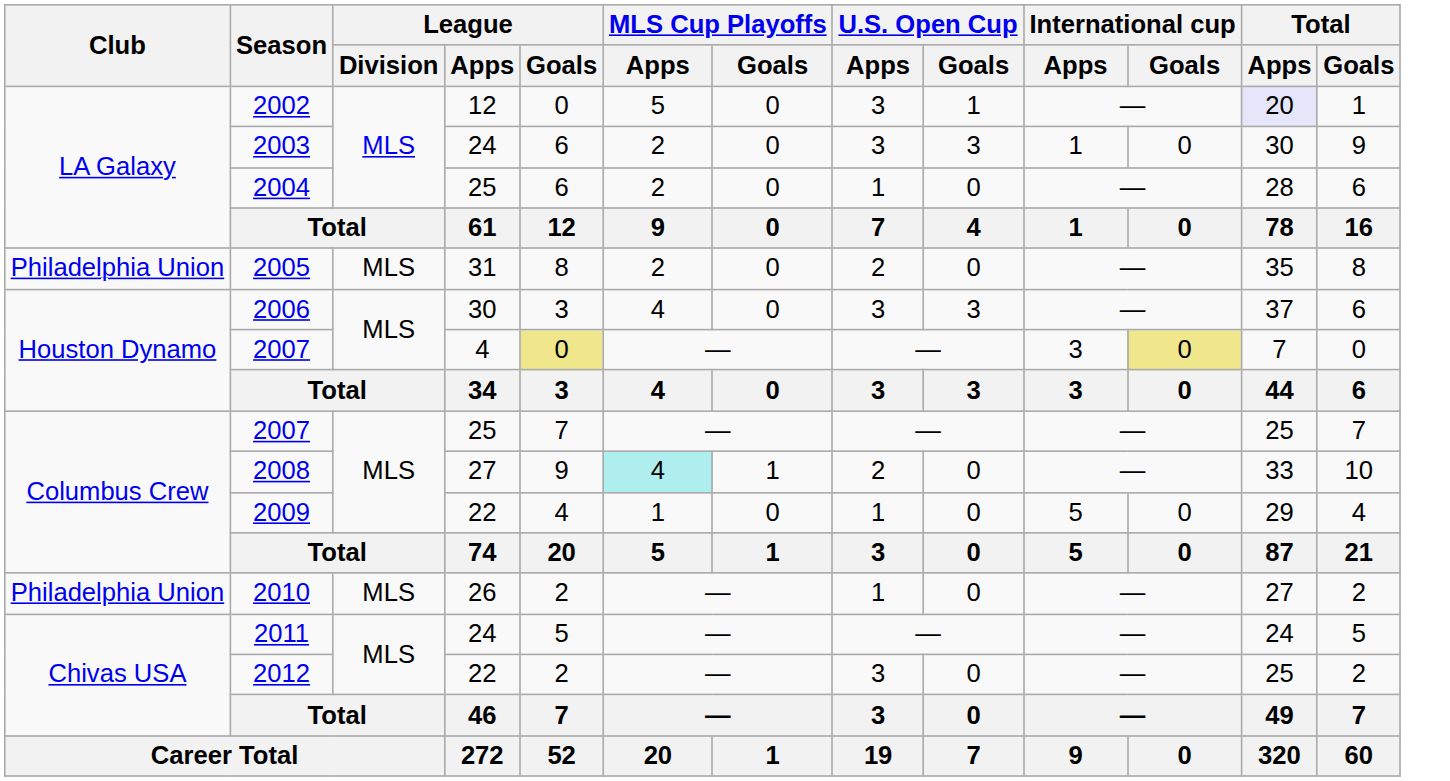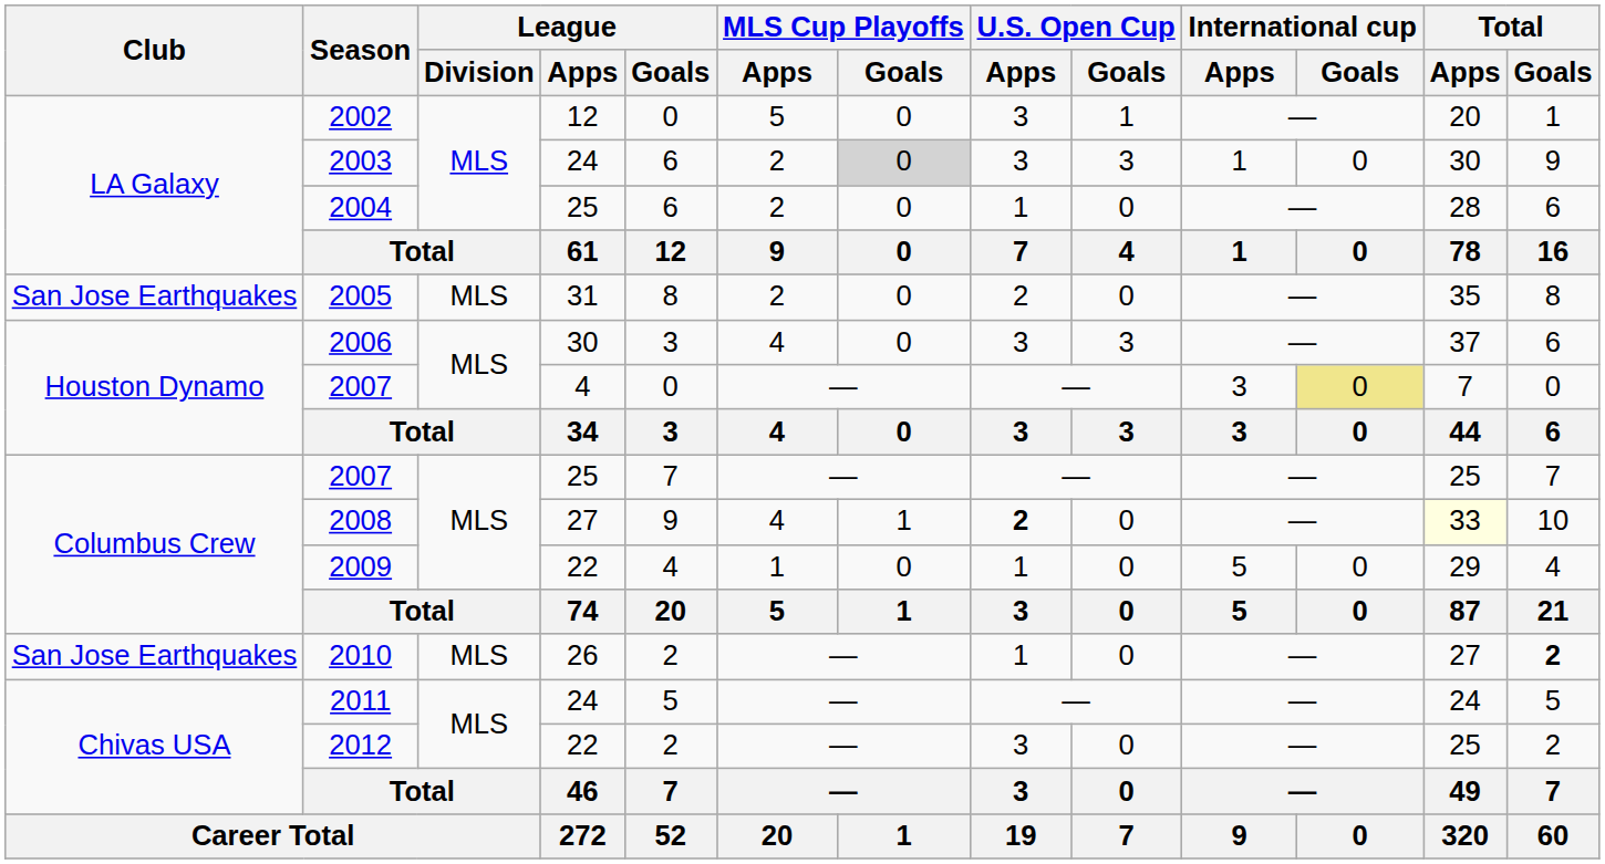2002 | Total / Apps: lavender background -> no background
2003 | MLS Cup Playoffs / Goals: no background -> lightgrey background
2005 | Club: Philadelphia Union -> San Jose Earthquakes
2007 / 4 | League / Goals: khaki background -> no background
2008 | MLS Cup Playoffs / Apps: paleturquoise background -> no background
2008 | U.S. Open Cup / Apps: normal -> bold
2008 | Total / Apps: no background -> lightyellow background
2010 | Club: Philadelphia Union -> San Jose Earthquakes
2010 | Total / Goals: normal -> bold
